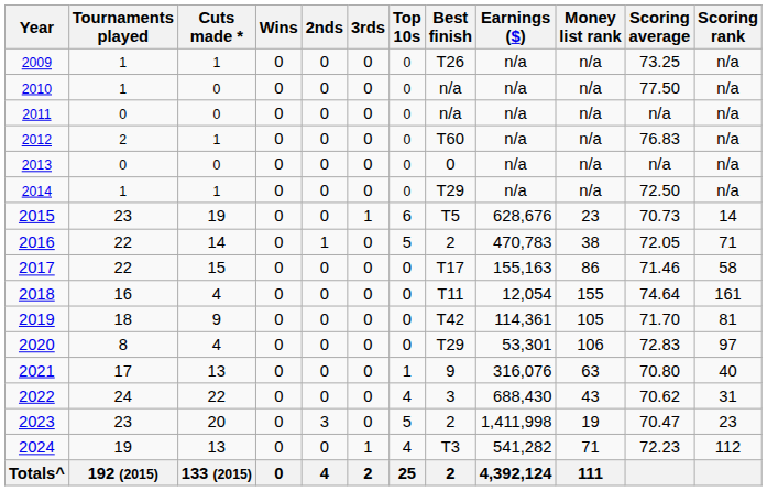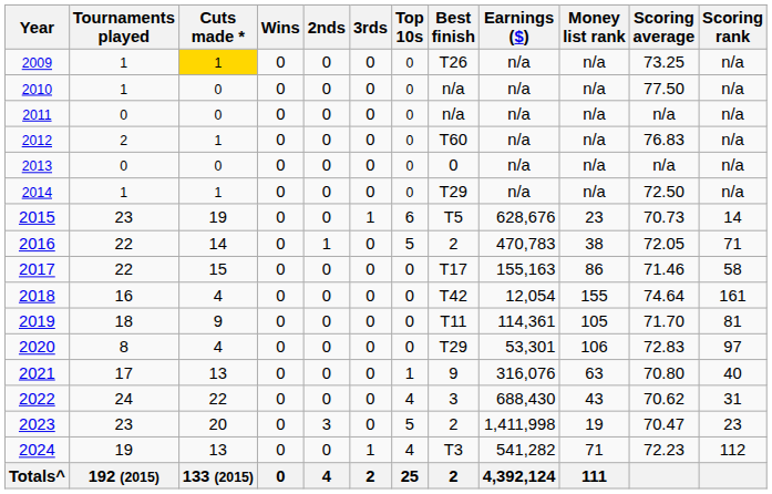2009 | Cuts made *: no background -> gold background
2018 | Best finish: T11 -> T42
2019 | Best finish: T42 -> T11
